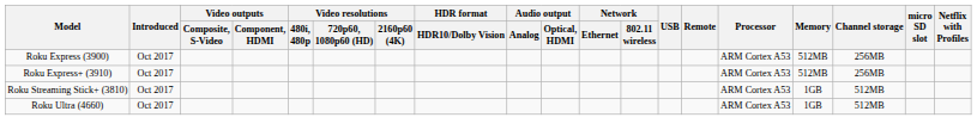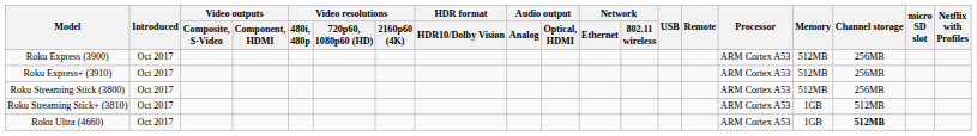+ row: Roku Streaming Stick (3800) | Oct 2017 | ARM Cortex A53 | 512MB | 256MB
Roku Ultra (4660) | Channel storage: normal -> bold
